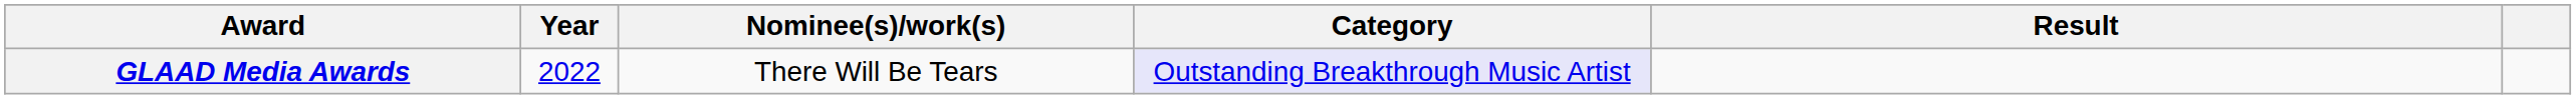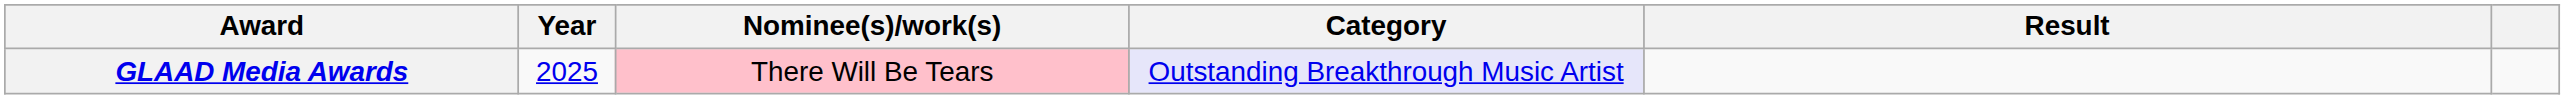GLAAD Media Awards | Year: 2022 -> 2025
GLAAD Media Awards | Nominee(s)/work(s): no background -> pink background
